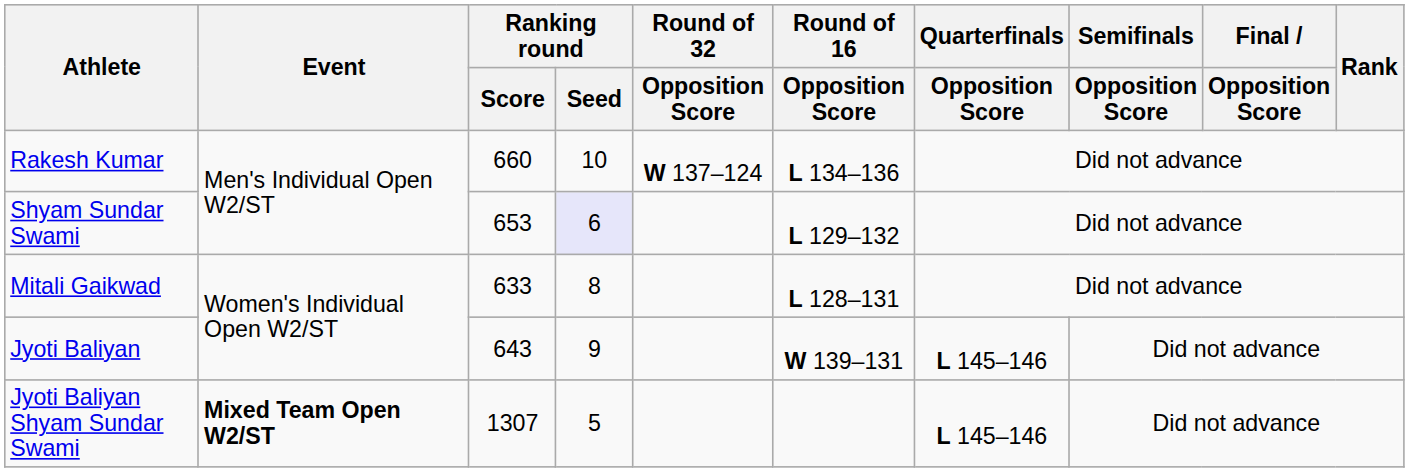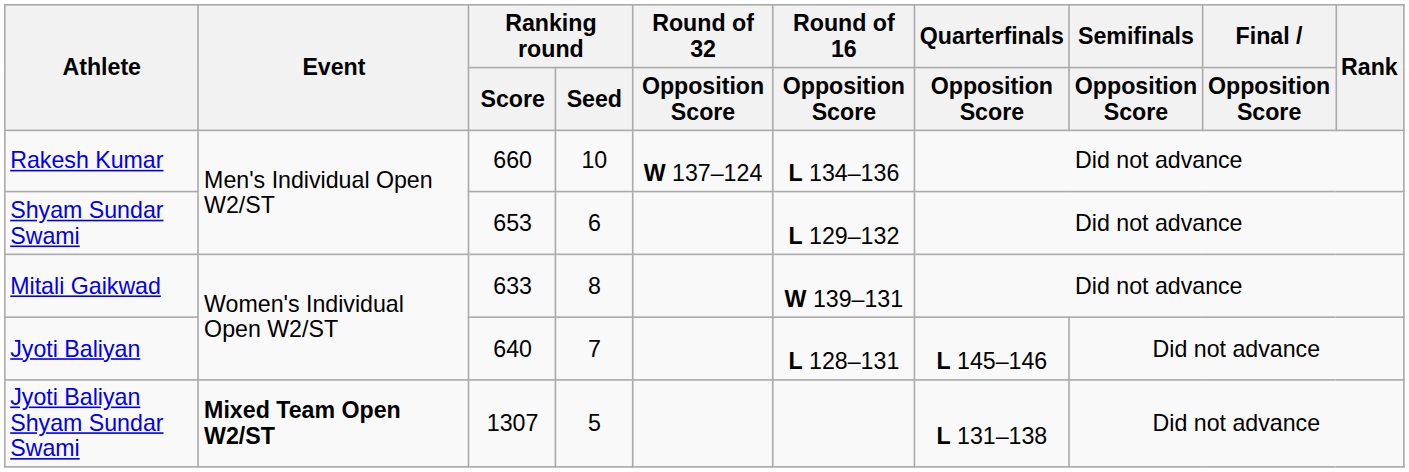Shyam Sundar Swami | Ranking round / Seed: lavender background -> no background
Mitali Gaikwad | Round of 16 / Opposition Score: L 128–131 -> W 139–131
Jyoti Baliyan | Ranking round / Score: 643 -> 640
Jyoti Baliyan | Ranking round / Seed: 9 -> 7
Jyoti Baliyan | Round of 16 / Opposition Score: W 139–131 -> L 128–131
Jyoti Baliyan Shyam Sundar Swami | Quarterfinals / Opposition Score: L 145–146 -> L 131–138
